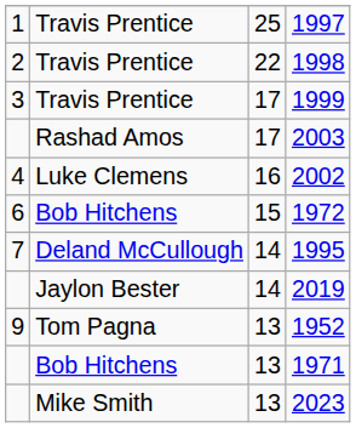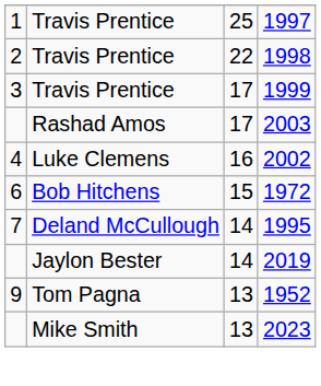- row: Bob Hitchens | 13 | 1971
